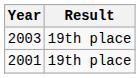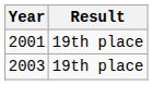rows swapped: 2001 <-> 2003
